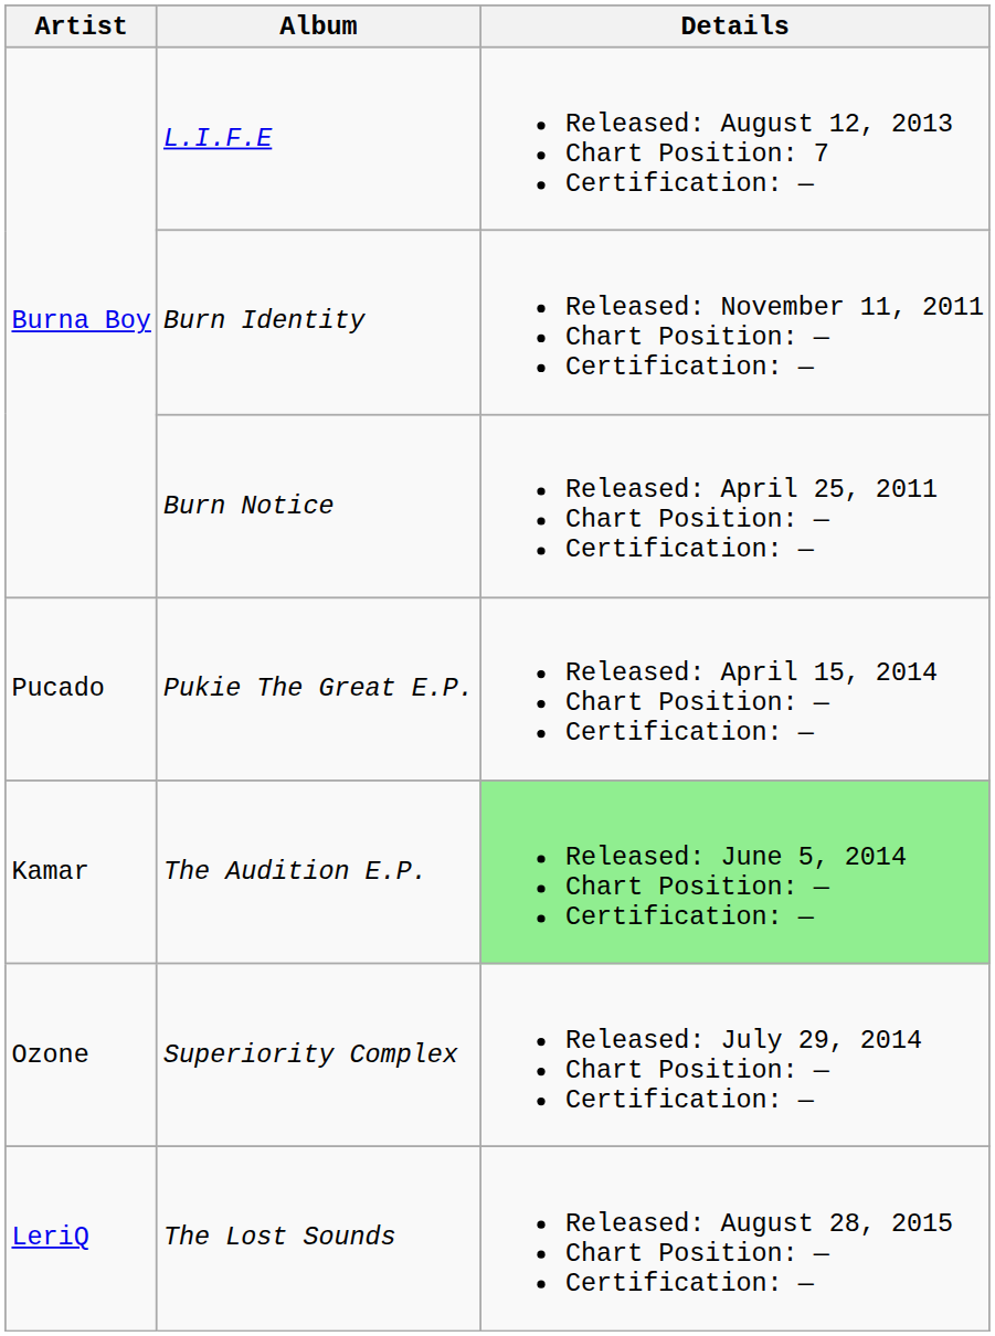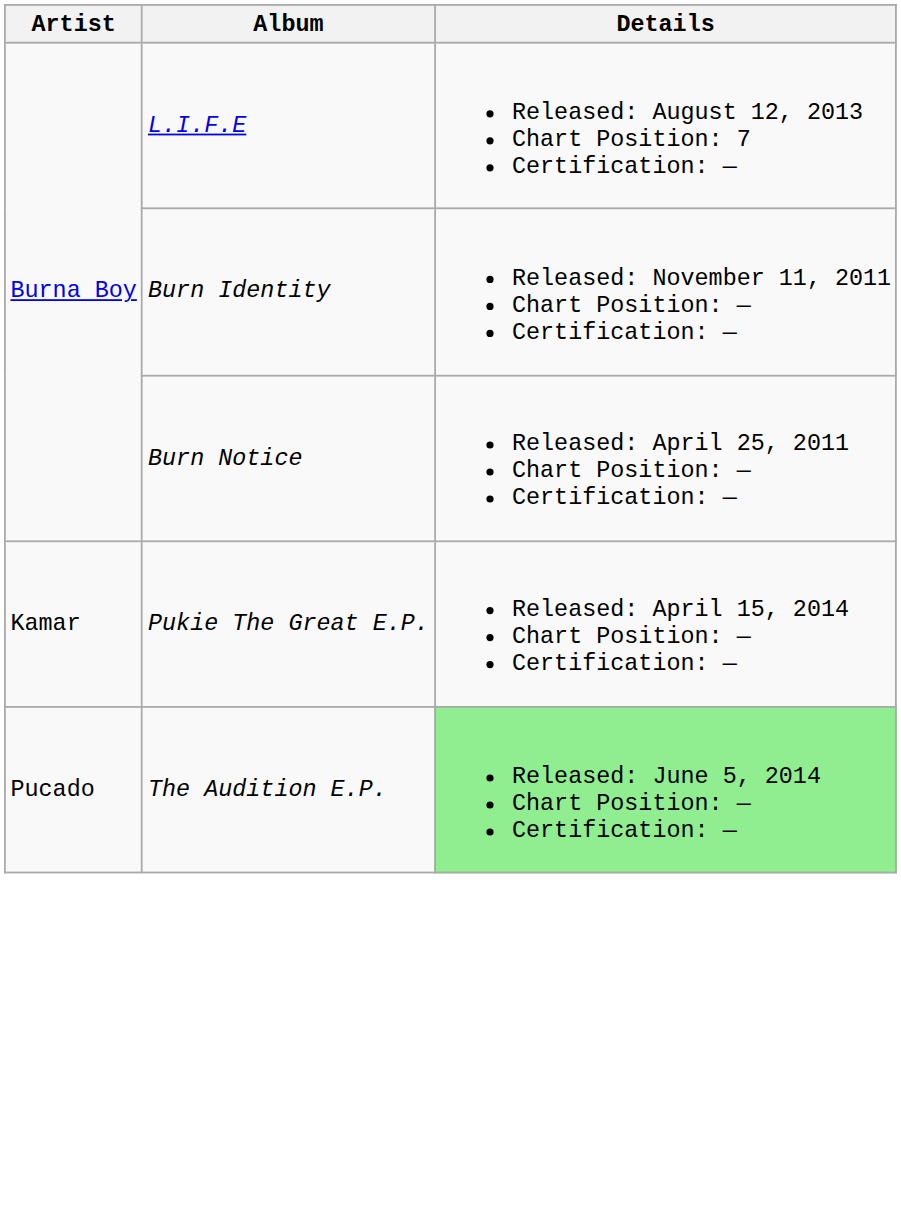Pukie The Great E.P. | Artist: Pucado -> Kamar
The Audition E.P. | Artist: Kamar -> Pucado
- row: Ozone | Superiority Complex | Released: July 29, 2014 Chart Position: — Certification: —
- row: LeriQ | The Lost Sounds | Released: August 28, 2015 Chart Position: — Certification: —
